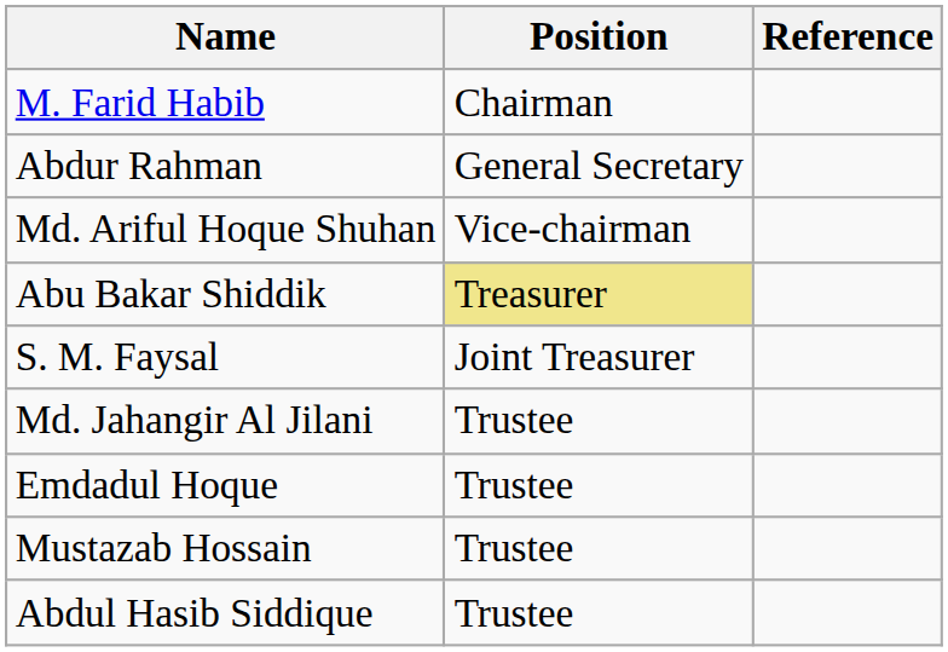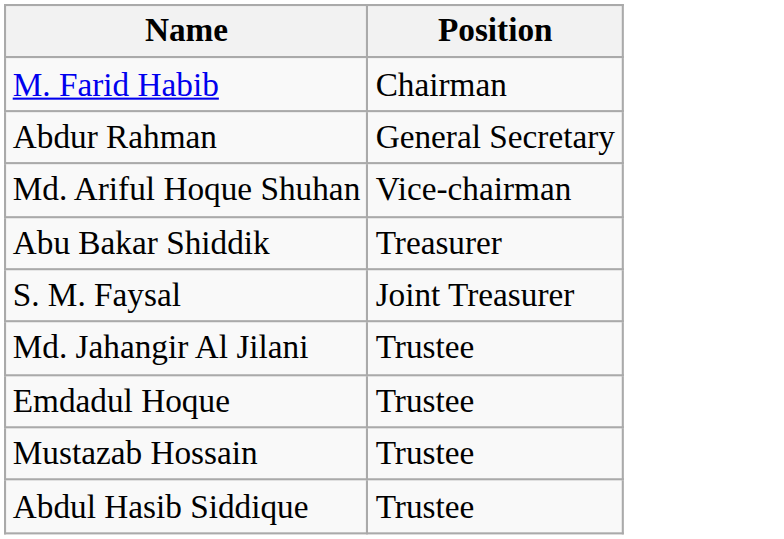- column: Reference
Abu Bakar Shiddik | Position: khaki background -> no background
